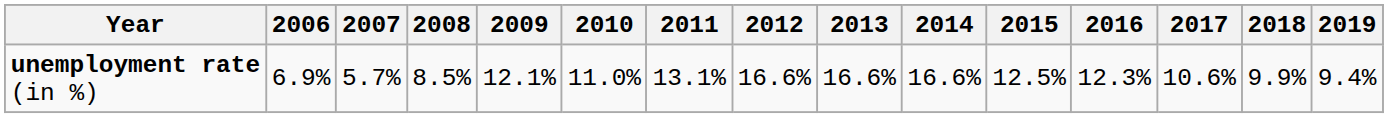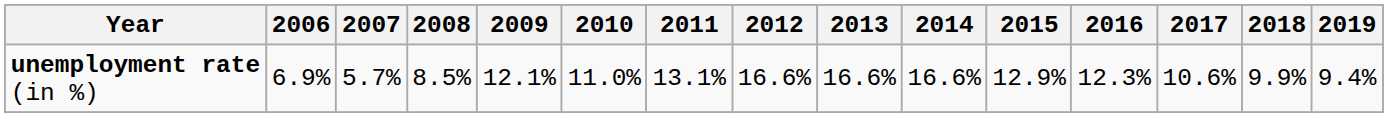unemployment rate (in %) | 2015: 12.5% -> 12.9%
